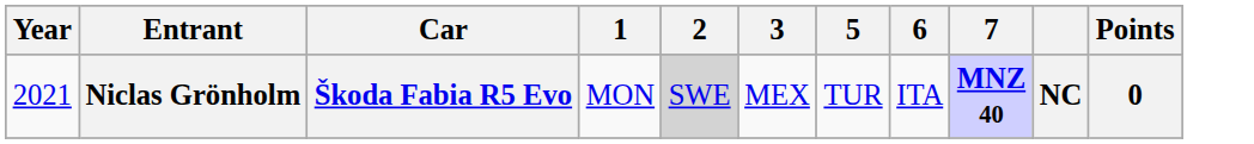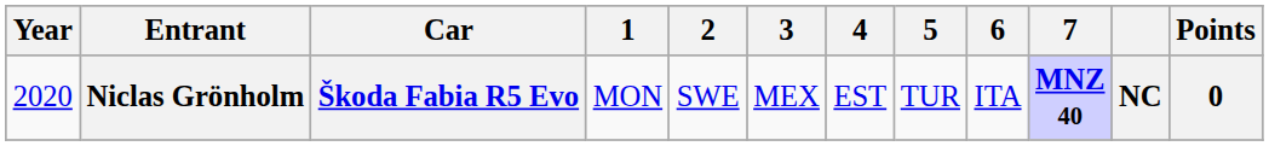+ column: 4 | EST
Niclas Grönholm | Year: 2021 -> 2020
Niclas Grönholm | 2: lightgrey background -> no background
